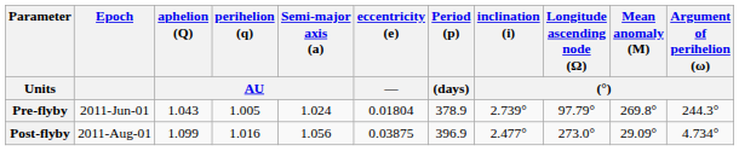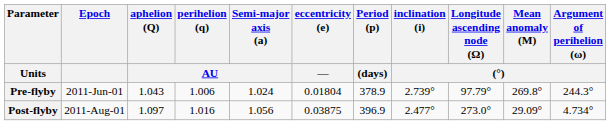Pre-flyby | perihelion (q) / AU: 1.005 -> 1.006
Post-flyby | aphelion (Q) / AU: 1.099 -> 1.097
